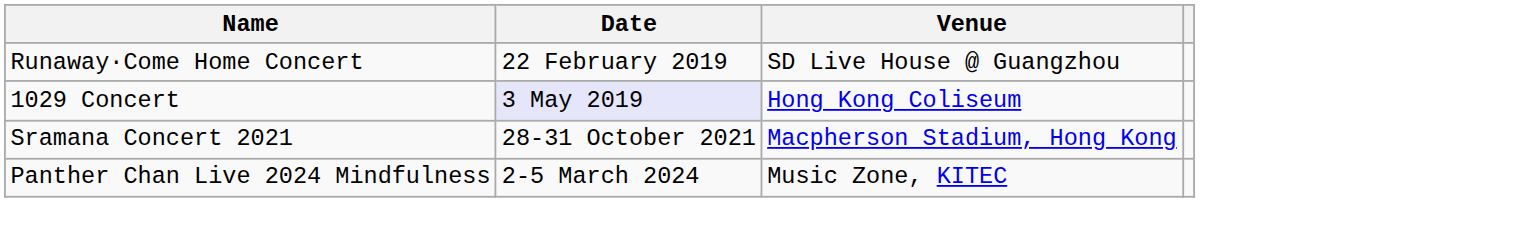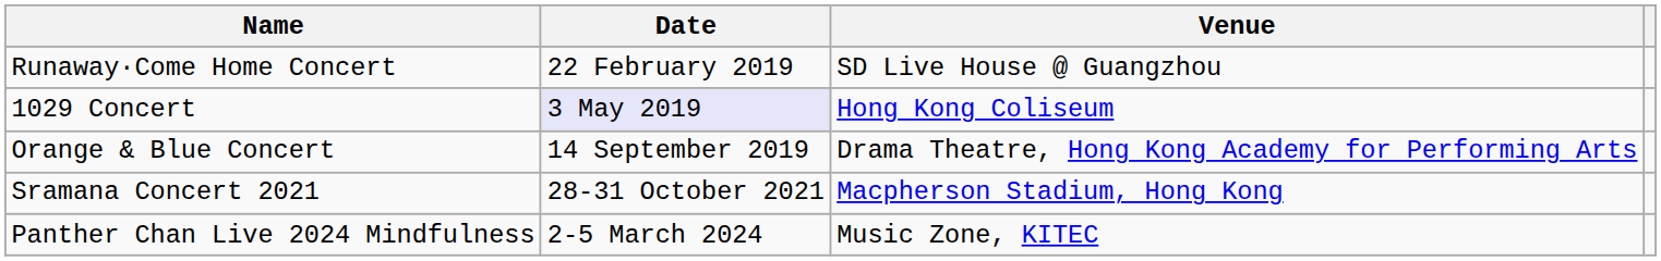+ row: Orange & Blue Concert | 14 September 2019 | Drama Theatre, Hong Kong Academy for Performing Arts
